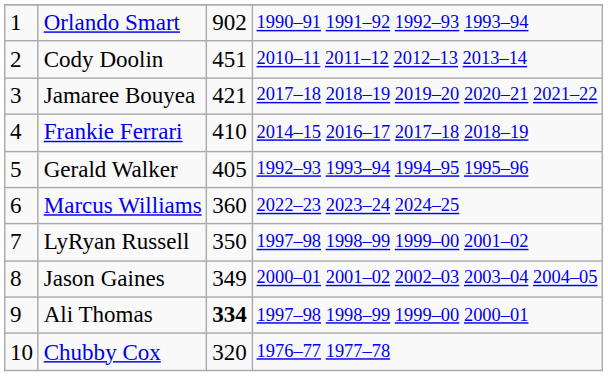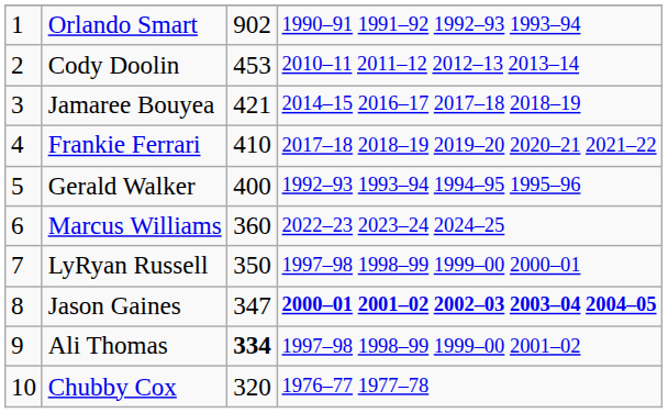Cody Doolin | column 3: 451 -> 453
Jamaree Bouyea | column 4: 2017–18 2018–19 2019–20 2020–21 2021–22 -> 2014–15 2016–17 2017–18 2018–19
Frankie Ferrari | column 4: 2014–15 2016–17 2017–18 2018–19 -> 2017–18 2018–19 2019–20 2020–21 2021–22
Gerald Walker | column 3: 405 -> 400
LyRyan Russell | column 4: 1997–98 1998–99 1999–00 2001–02 -> 1997–98 1998–99 1999–00 2000–01
Jason Gaines | column 3: 349 -> 347
Jason Gaines | column 4: normal -> bold
Ali Thomas | column 4: 1997–98 1998–99 1999–00 2000–01 -> 1997–98 1998–99 1999–00 2001–02
